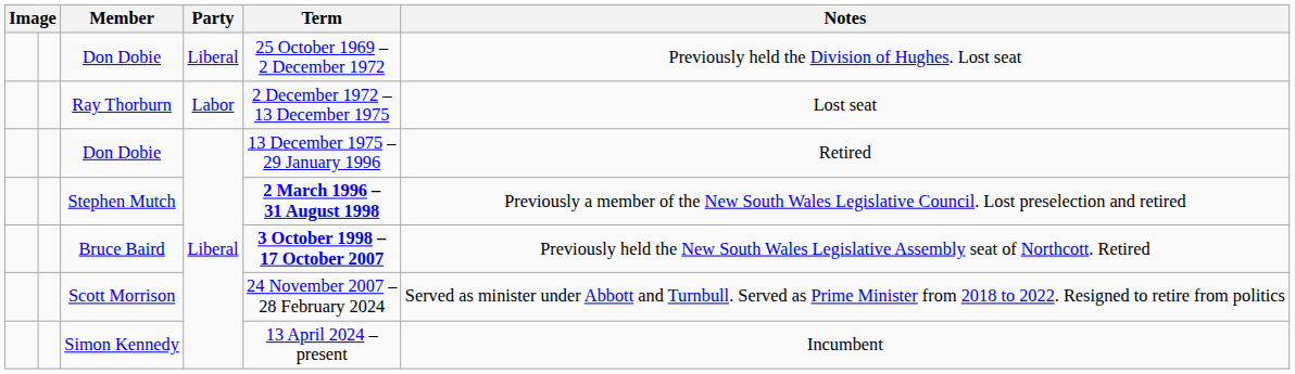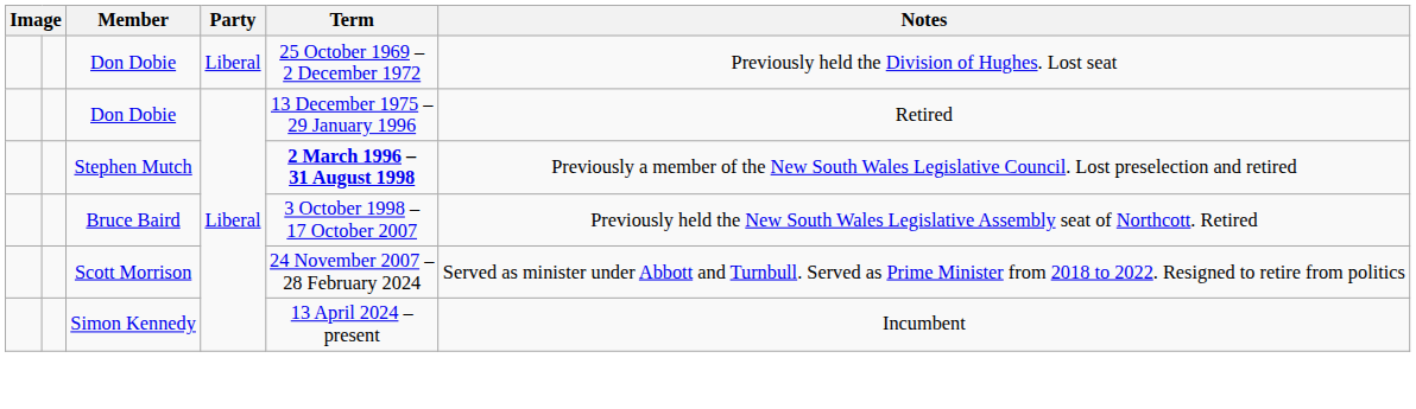- row: Ray Thorburn | Labor | 2 December 1972 – 13 December 1975 | Lost seat
Bruce Baird | Term: bold -> normal
